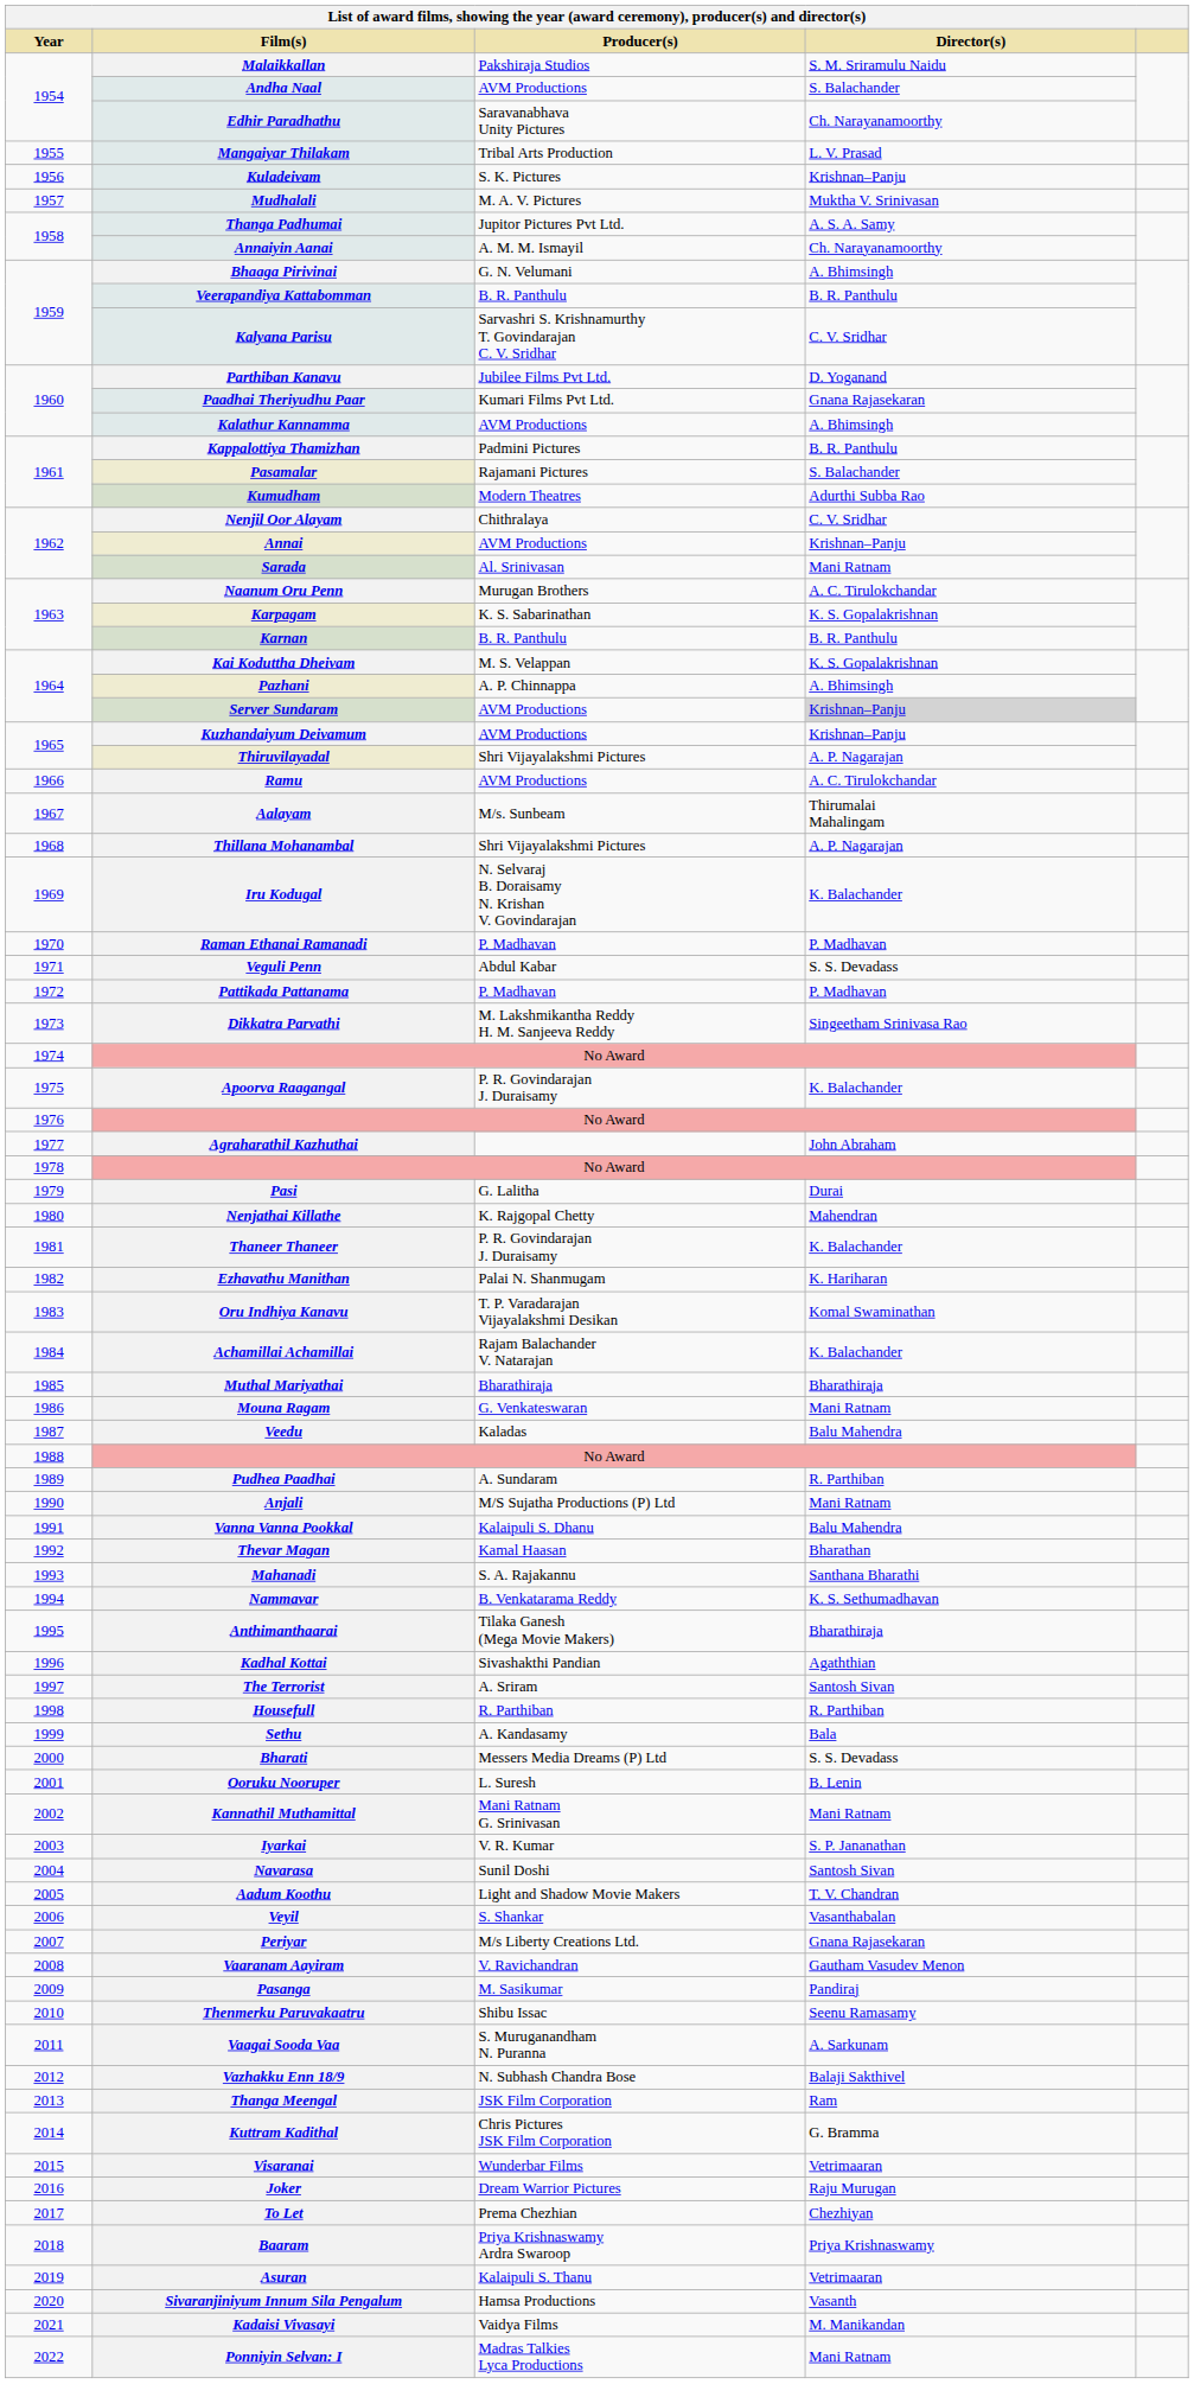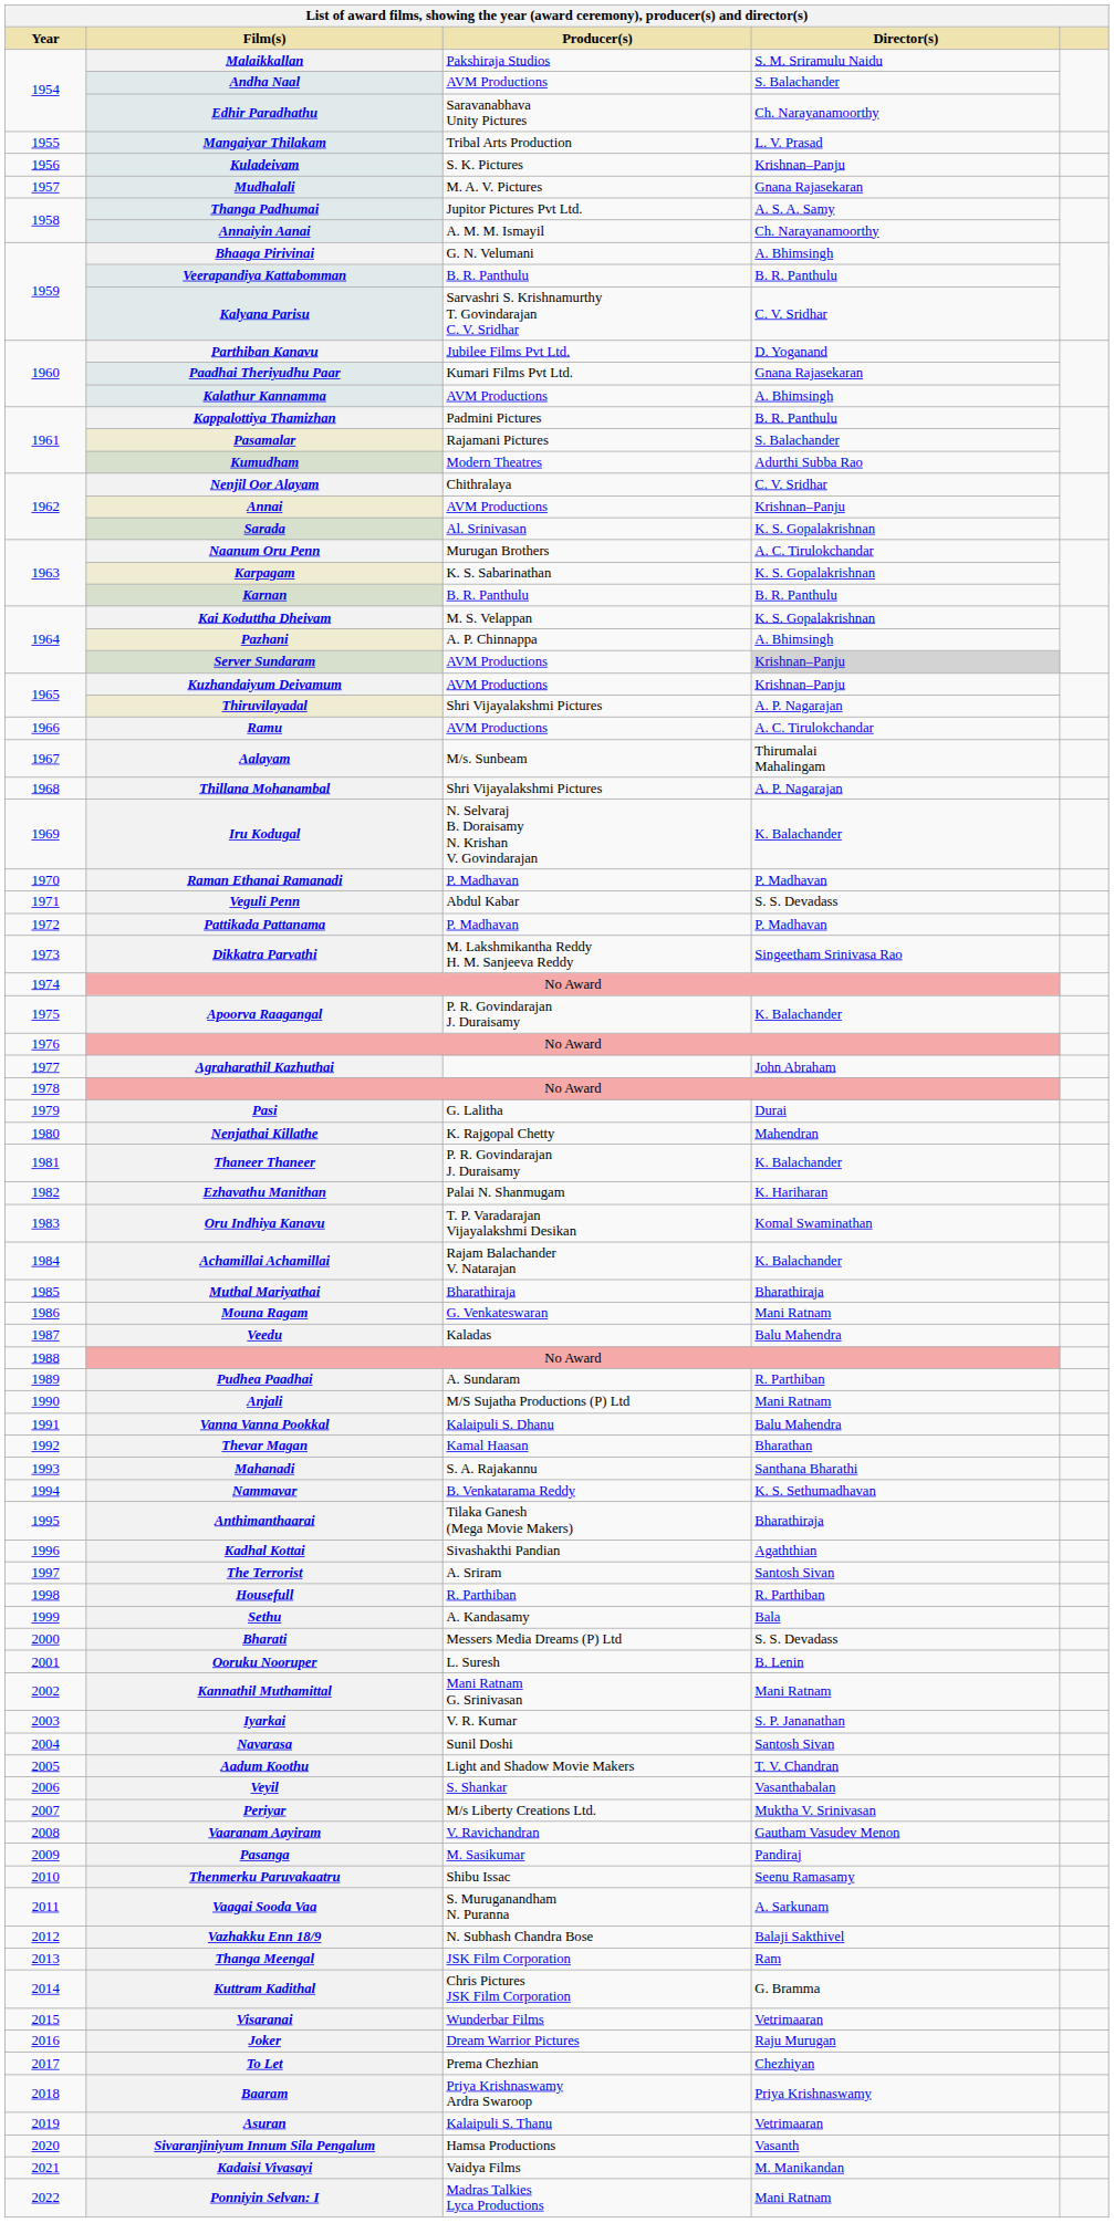Mudhalali | Director(s): Muktha V. Srinivasan -> Gnana Rajasekaran
Sarada | Director(s): Mani Ratnam -> K. S. Gopalakrishnan
Periyar | Director(s): Gnana Rajasekaran -> Muktha V. Srinivasan
